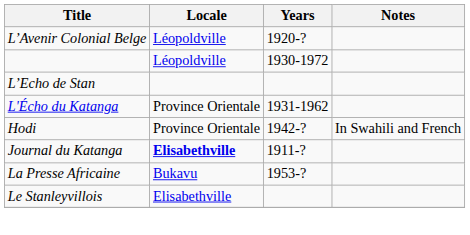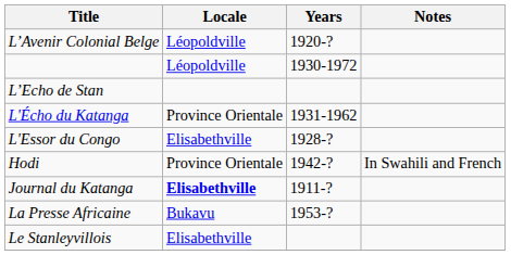+ row: L'Essor du Congo | Elisabethville | 1928-?
